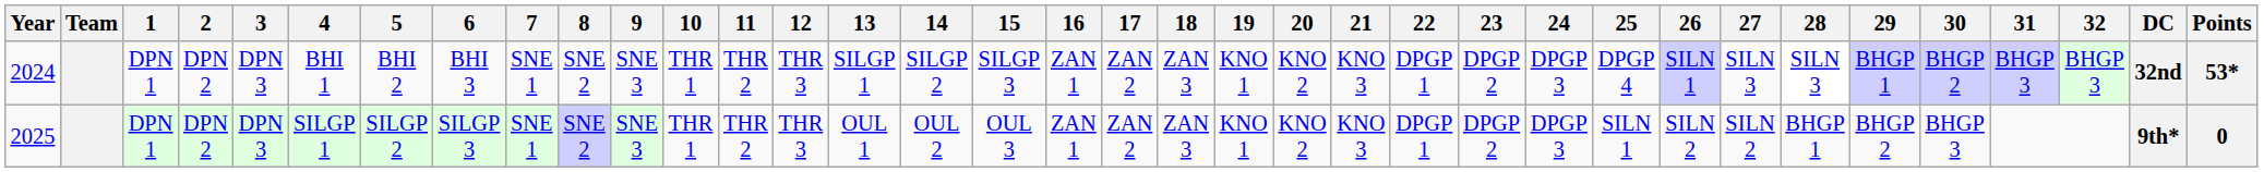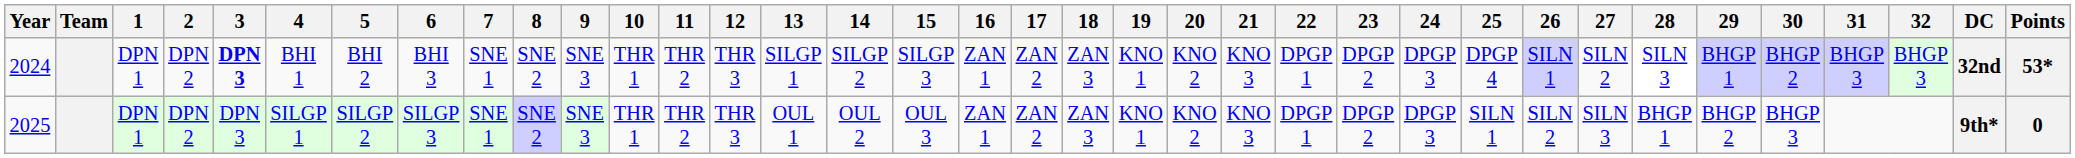2024 | 3: normal -> bold
2024 | 27: SILN 3 -> SILN 2
2025 | 27: SILN 2 -> SILN 3
